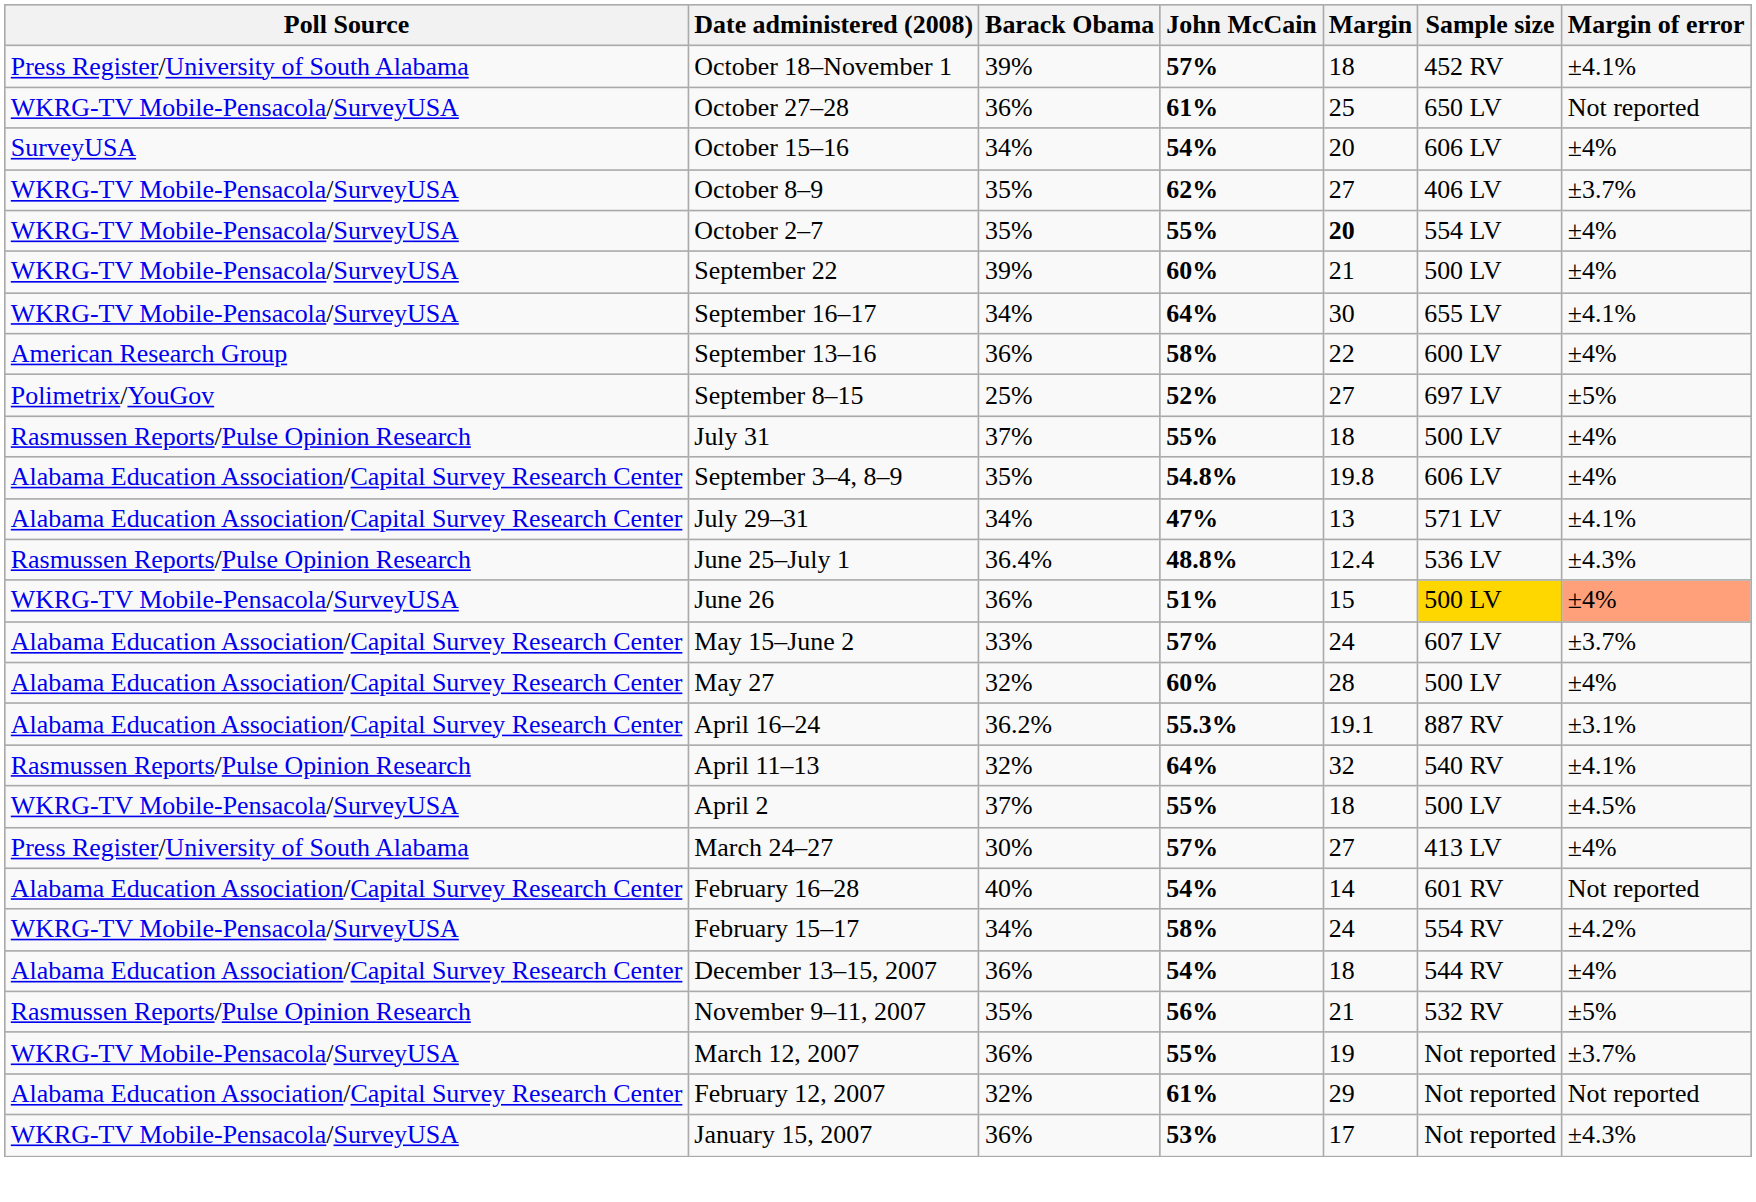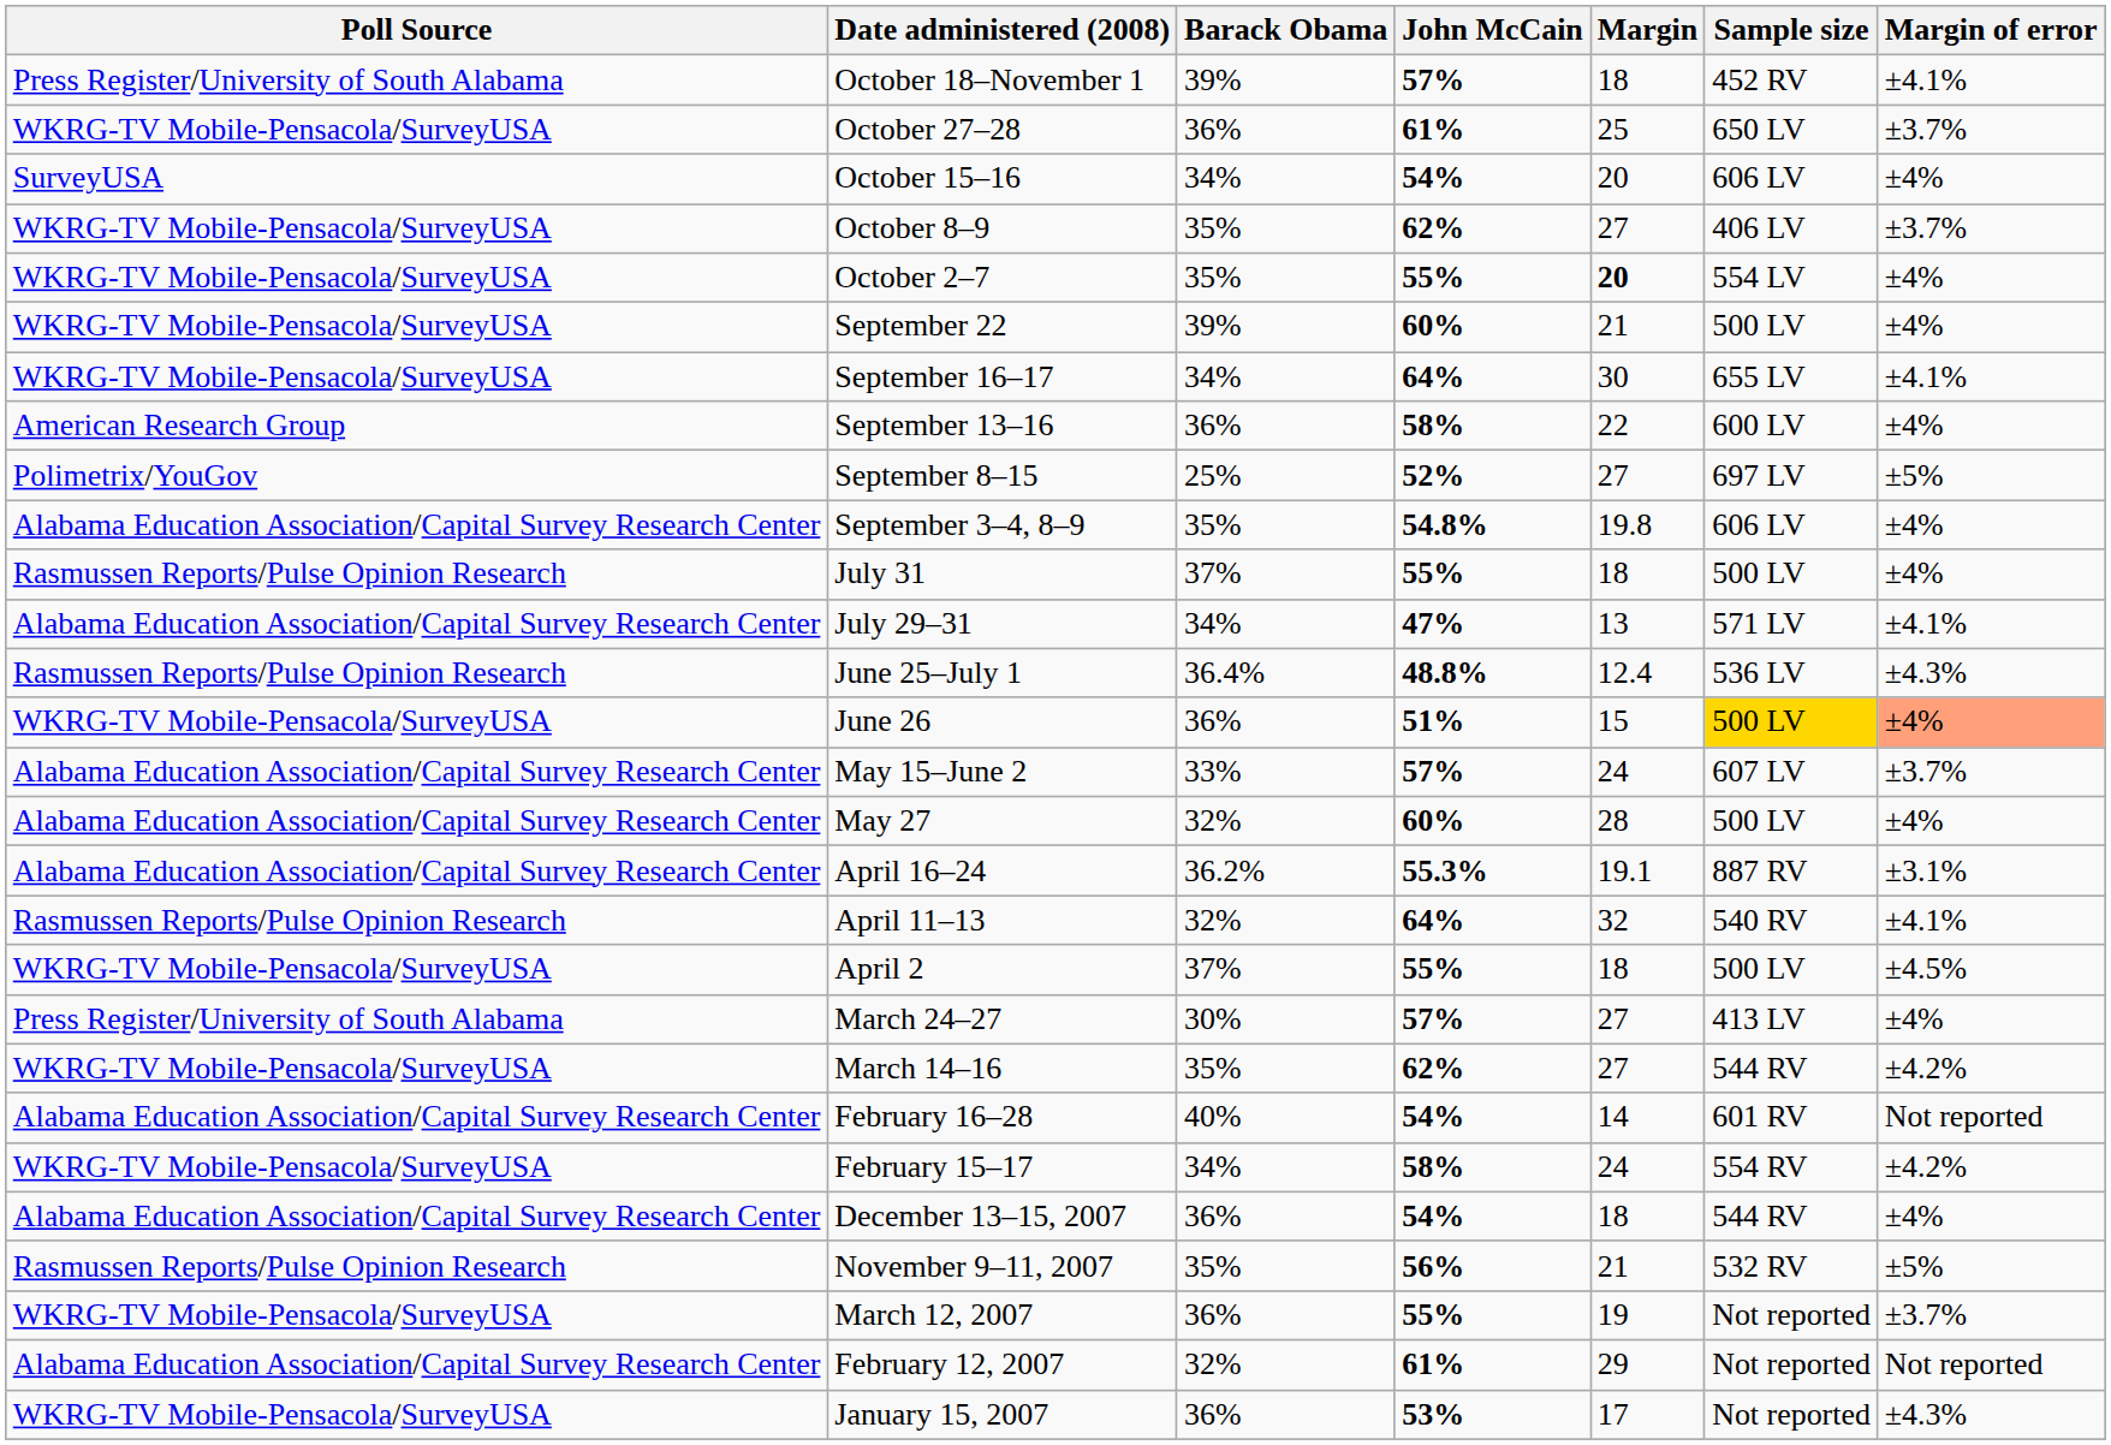October 27–28 | Margin of error: Not reported -> ±3.7%
rows swapped: September 3–4, 8–9 <-> July 31
+ row: WKRG-TV Mobile-Pensacola/SurveyUSA | March 14–16 | 35% | 62% | 27 | 544 RV | ±4.2%
